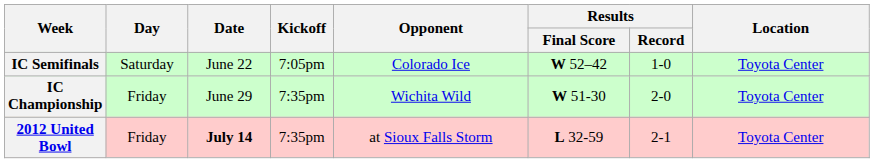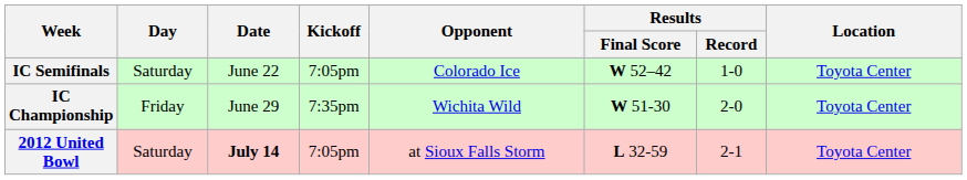2012 United Bowl | Day: Friday -> Saturday
2012 United Bowl | Kickoff: 7:35pm -> 7:05pm
